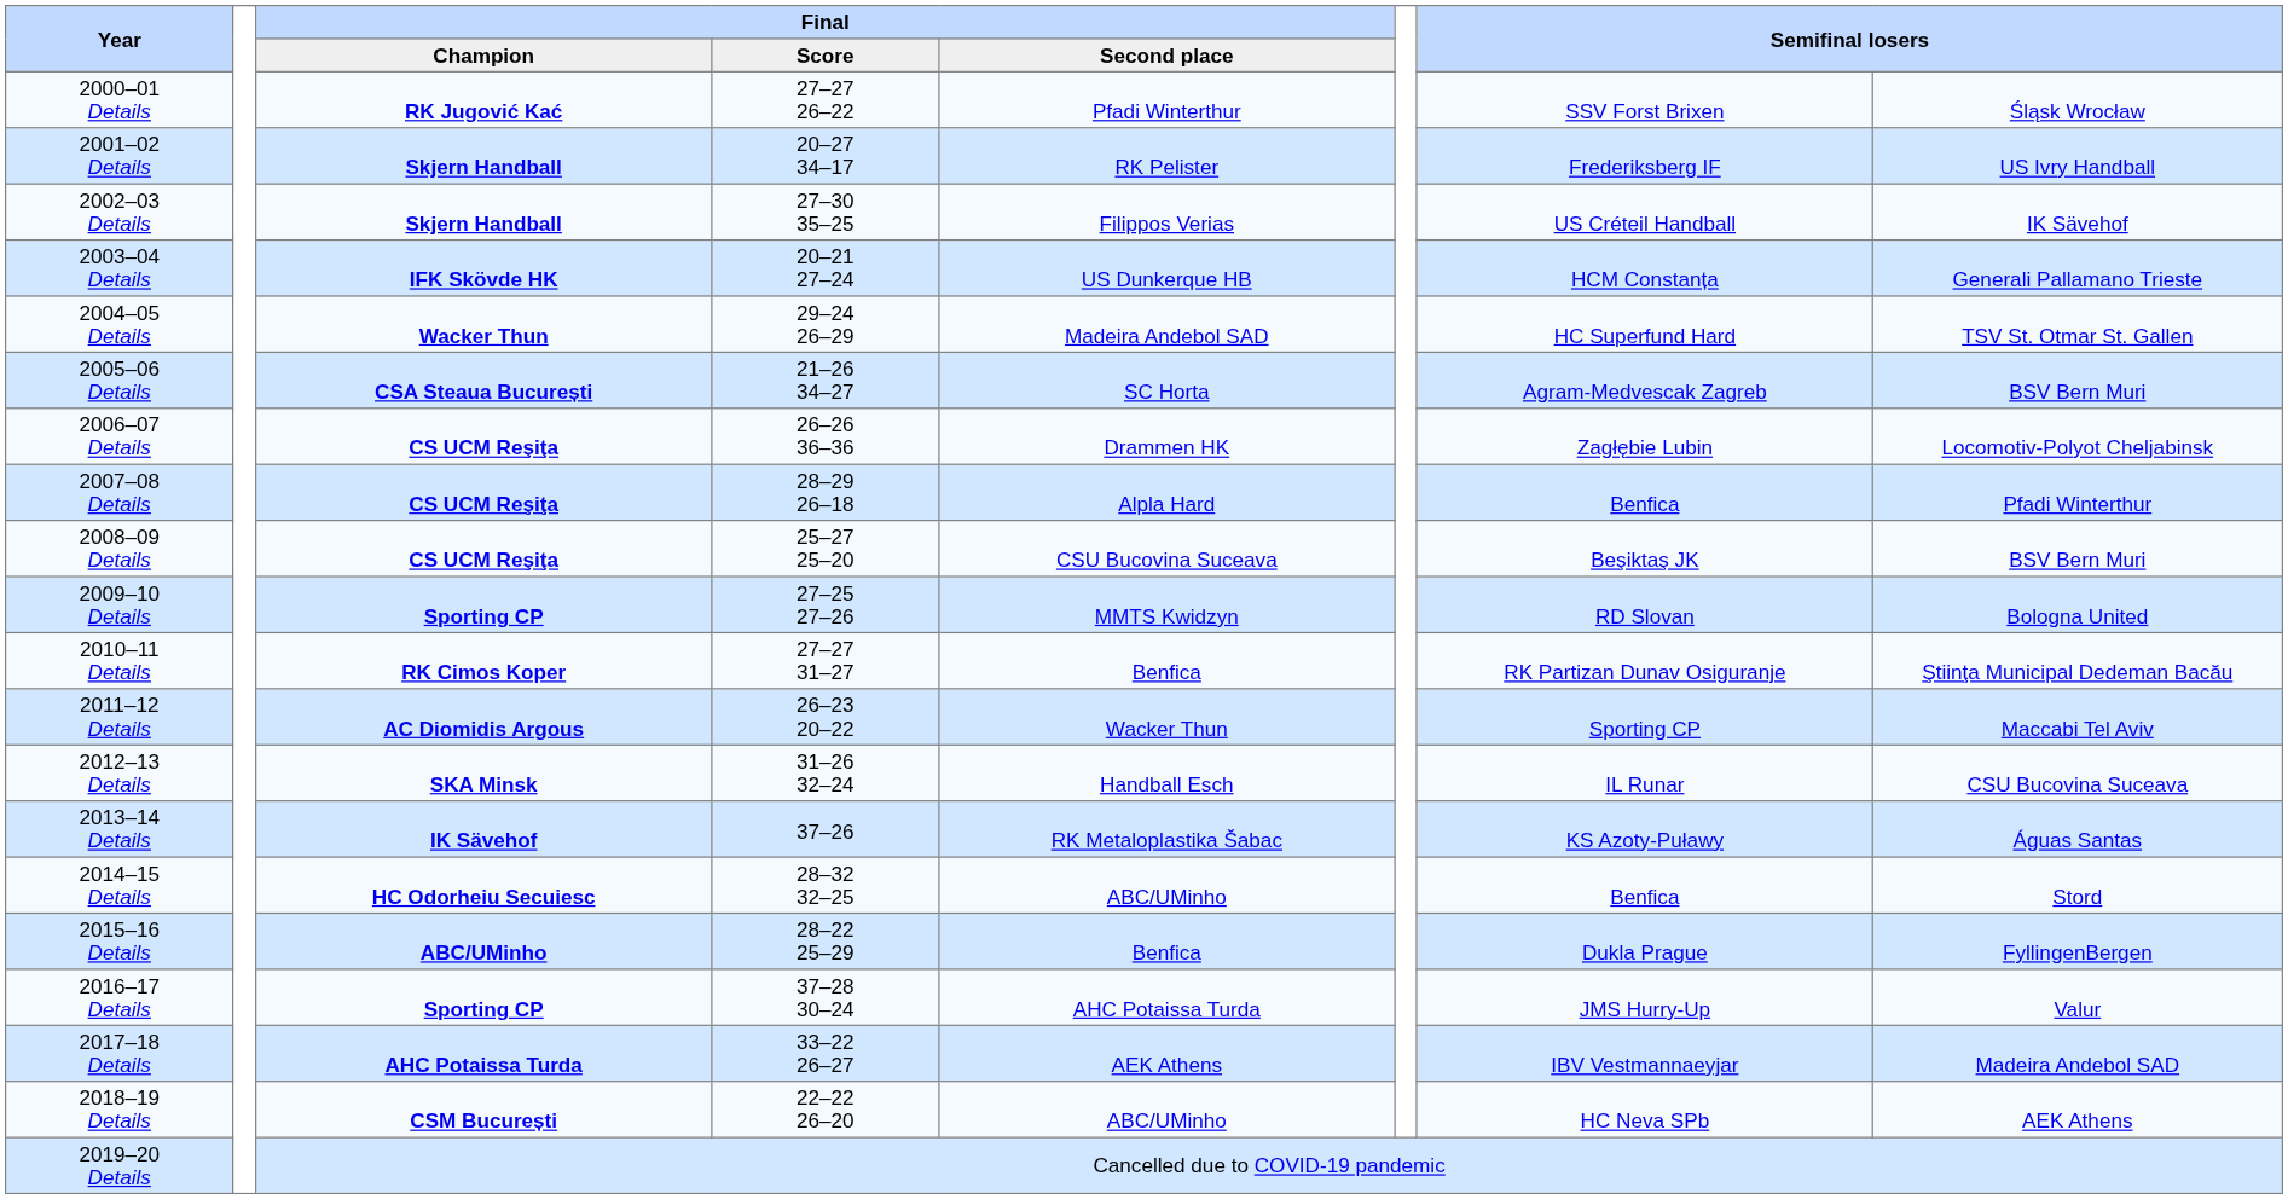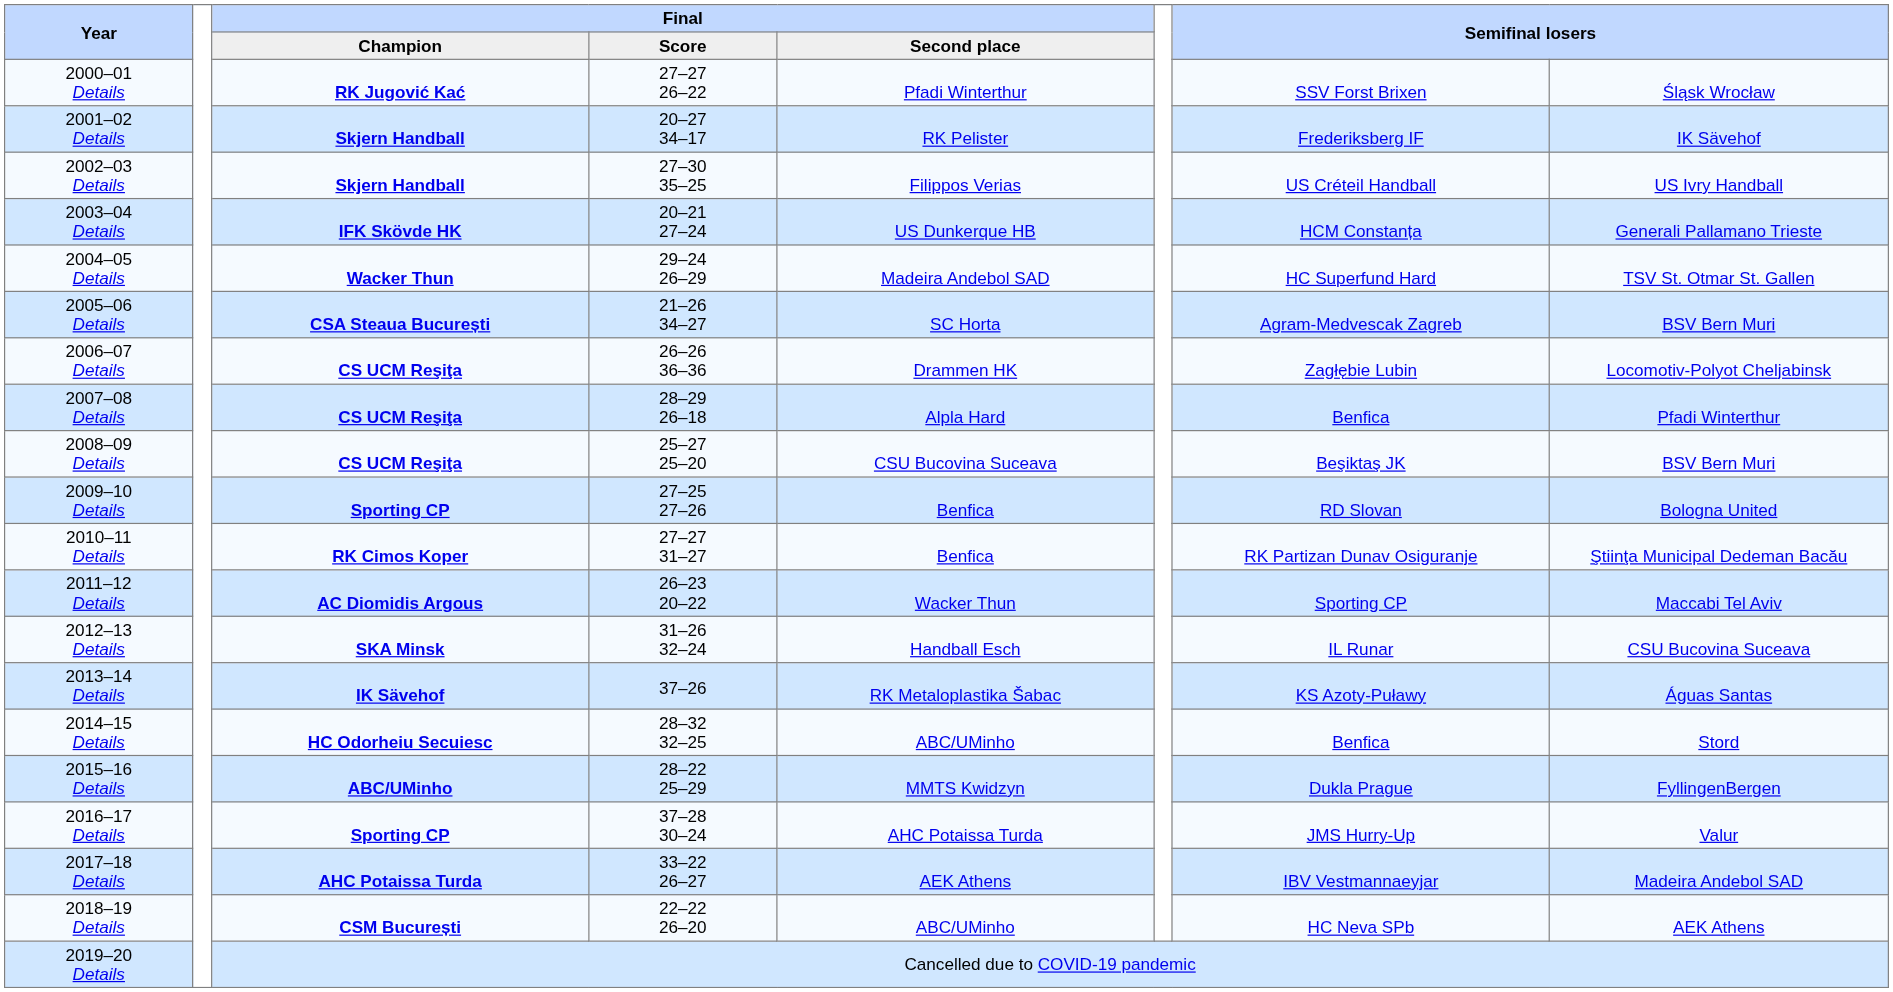2001–02 Details | column 8: US Ivry Handball -> IK Sävehof
2002–03 Details | column 8: IK Sävehof -> US Ivry Handball
2009–10 Details | Final / Second place: MMTS Kwidzyn -> Benfica
2015–16 Details | Final / Second place: Benfica -> MMTS Kwidzyn
